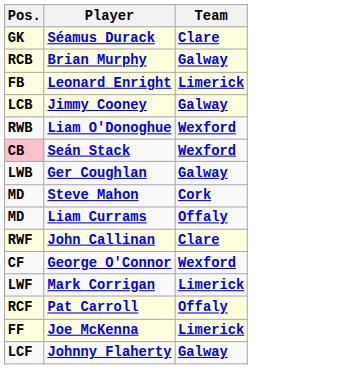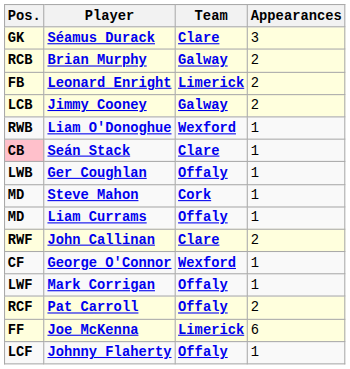+ column: Appearances | 3 | 2 | 2 | 2 | 1 | 1 | 1 | 1 | 1 | 2 | 1 | 1 | 2 | 6 | 1
Seán Stack | Team: Wexford -> Clare
Ger Coughlan | Team: Galway -> Offaly
Mark Corrigan | Team: Limerick -> Offaly
Johnny Flaherty | Team: Galway -> Offaly
